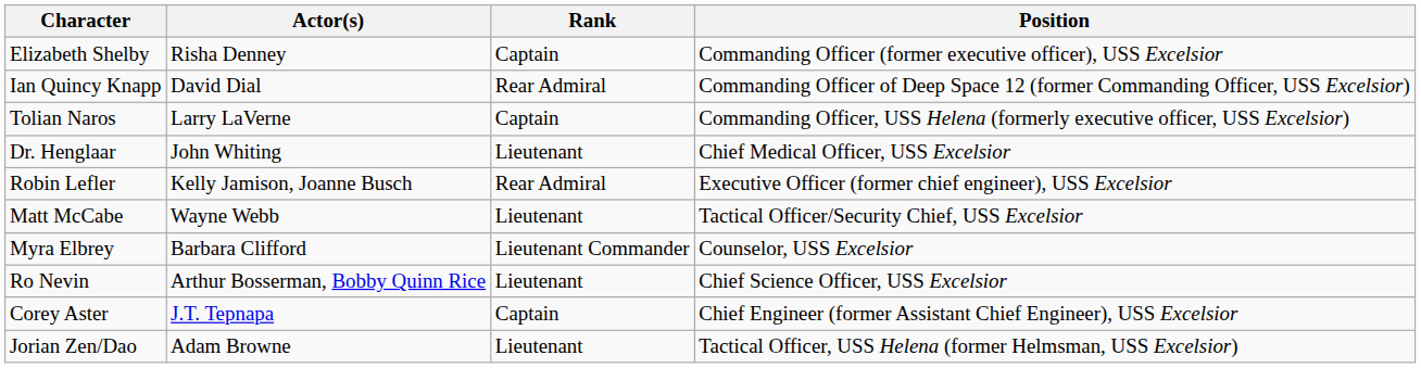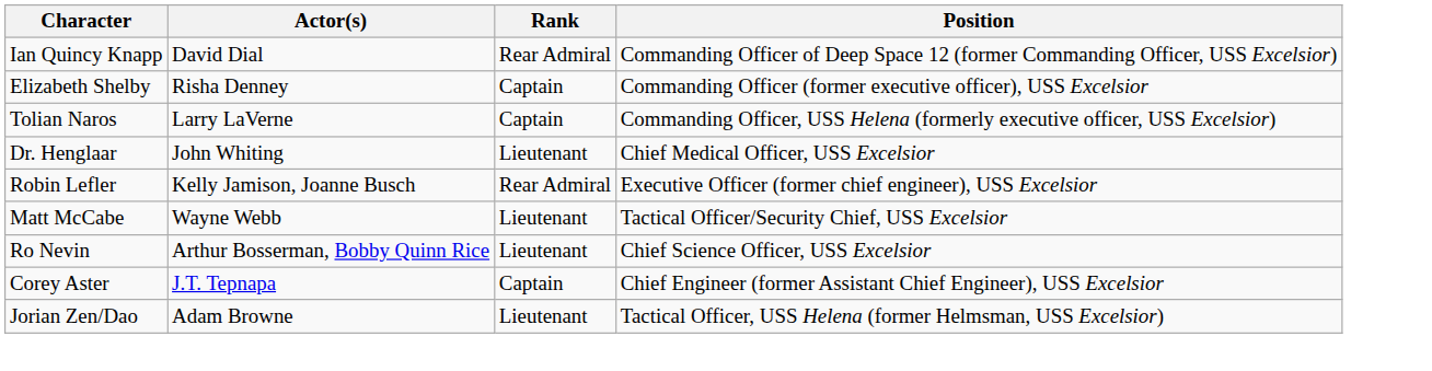rows swapped: Ian Quincy Knapp <-> Elizabeth Shelby
- row: Myra Elbrey | Barbara Clifford | Lieutenant Commander | Counselor, USS Excelsior
